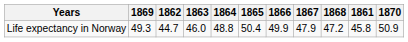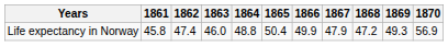columns swapped: 1861 <-> 1869
Life expectancy in Norway | 1862: 44.7 -> 47.4
Life expectancy in Norway | 1870: 50.9 -> 56.9
